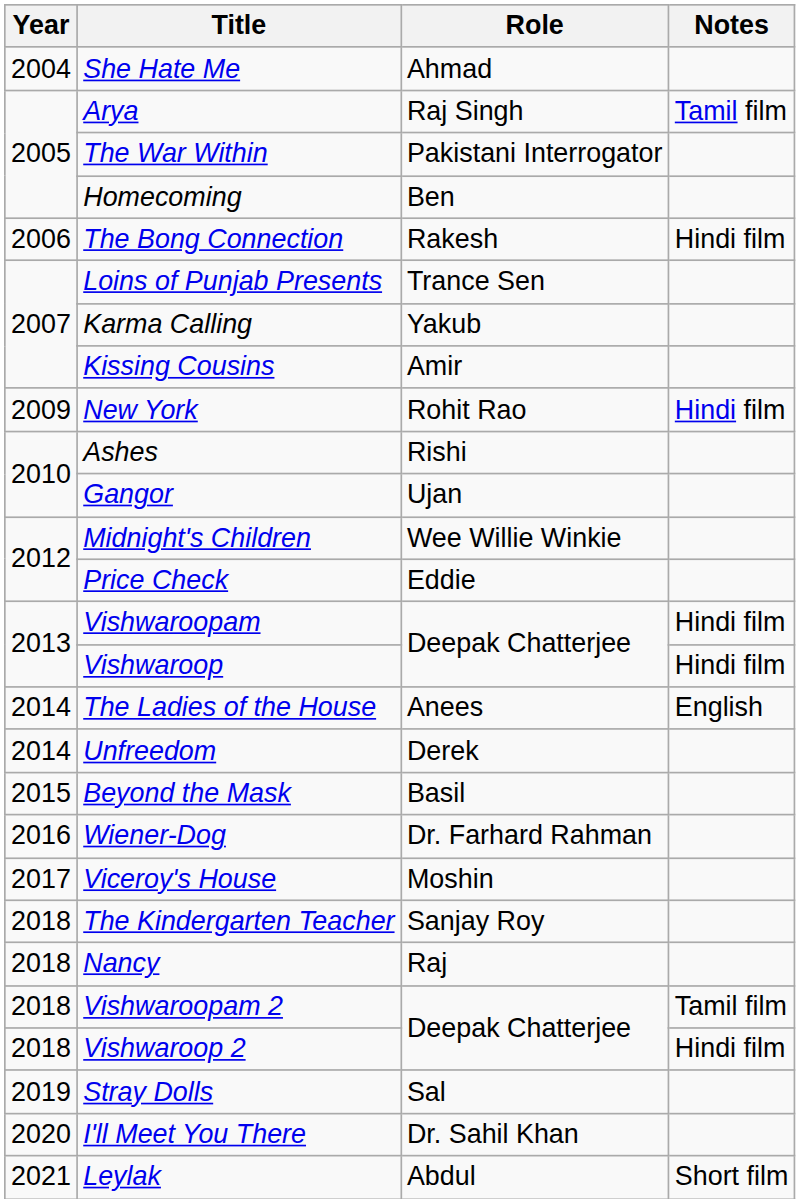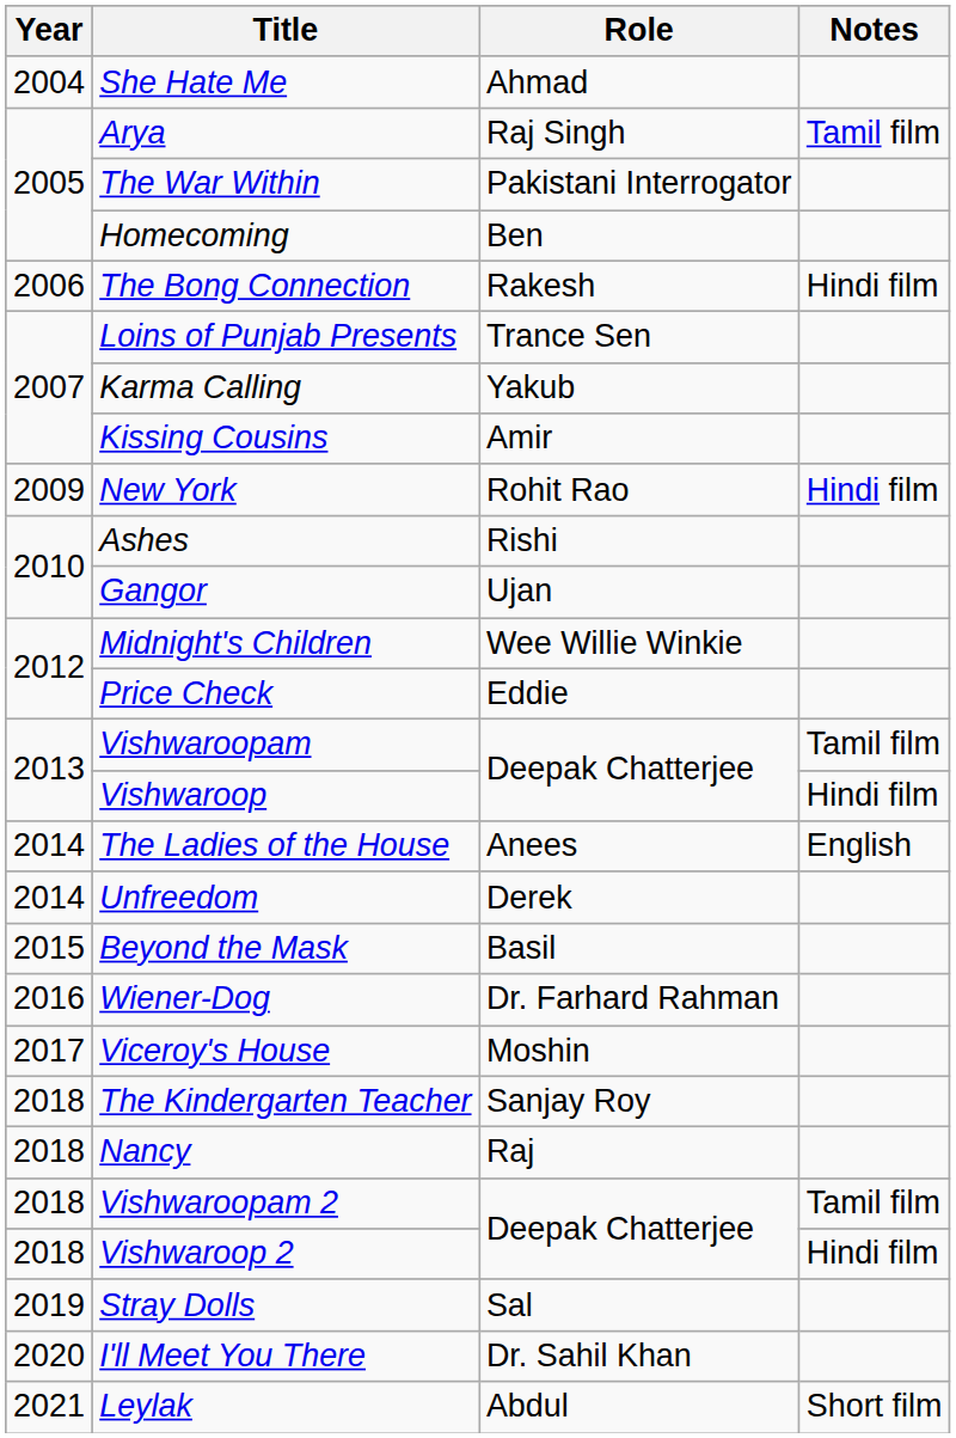Vishwaroopam | Notes: Hindi film -> Tamil film
